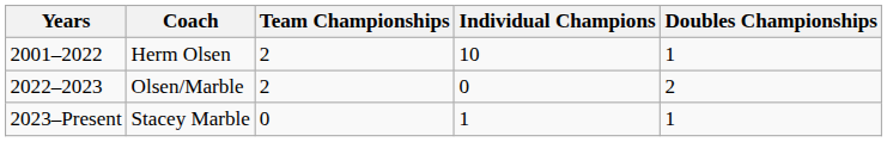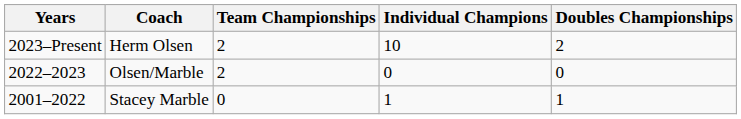Herm Olsen | Years: 2001–2022 -> 2023–Present
Herm Olsen | Doubles Championships: 1 -> 2
Olsen/Marble | Doubles Championships: 2 -> 0
Stacey Marble | Years: 2023–Present -> 2001–2022
